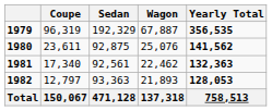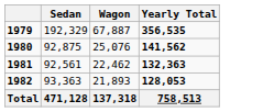- column: Coupe | 96,319 | 23,611 | 17,340 | 12,797 | 150,067
